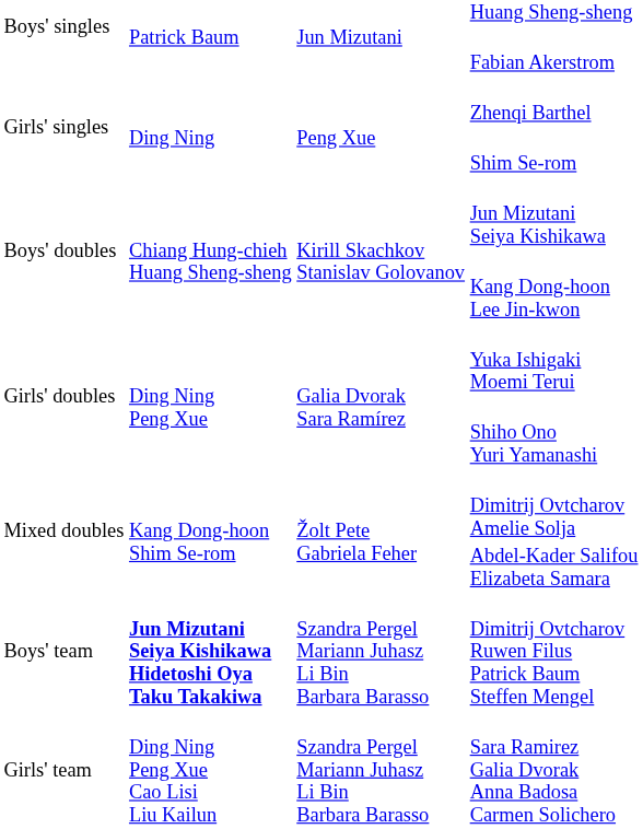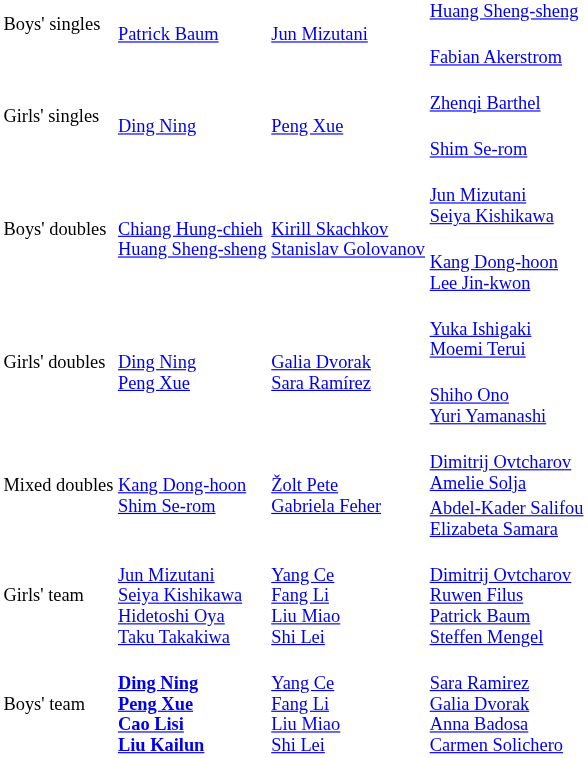Dimitrij Ovtcharov Ruwen Filus Patrick Baum Steffen Mengel | column 1: Boys' team -> Girls' team
Dimitrij Ovtcharov Ruwen Filus Patrick Baum Steffen Mengel | column 2: bold -> normal
Dimitrij Ovtcharov Ruwen Filus Patrick Baum Steffen Mengel | column 3: Szandra Pergel Mariann Juhasz Li Bin Barbara Barasso -> Yang Ce Fang Li Liu Miao Shi Lei
Sara Ramirez Galia Dvorak Anna Badosa Carmen Solichero | column 1: Girls' team -> Boys' team
Sara Ramirez Galia Dvorak Anna Badosa Carmen Solichero | column 2: normal -> bold
Sara Ramirez Galia Dvorak Anna Badosa Carmen Solichero | column 3: Szandra Pergel Mariann Juhasz Li Bin Barbara Barasso -> Yang Ce Fang Li Liu Miao Shi Lei
